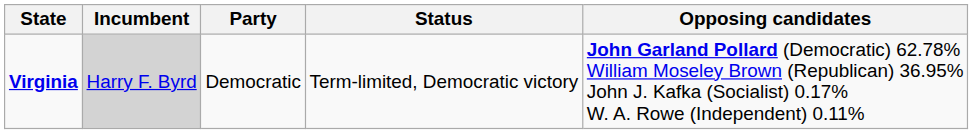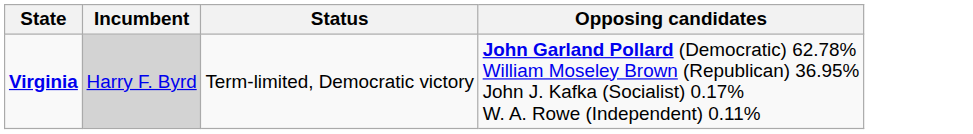- column: Party | Democratic
